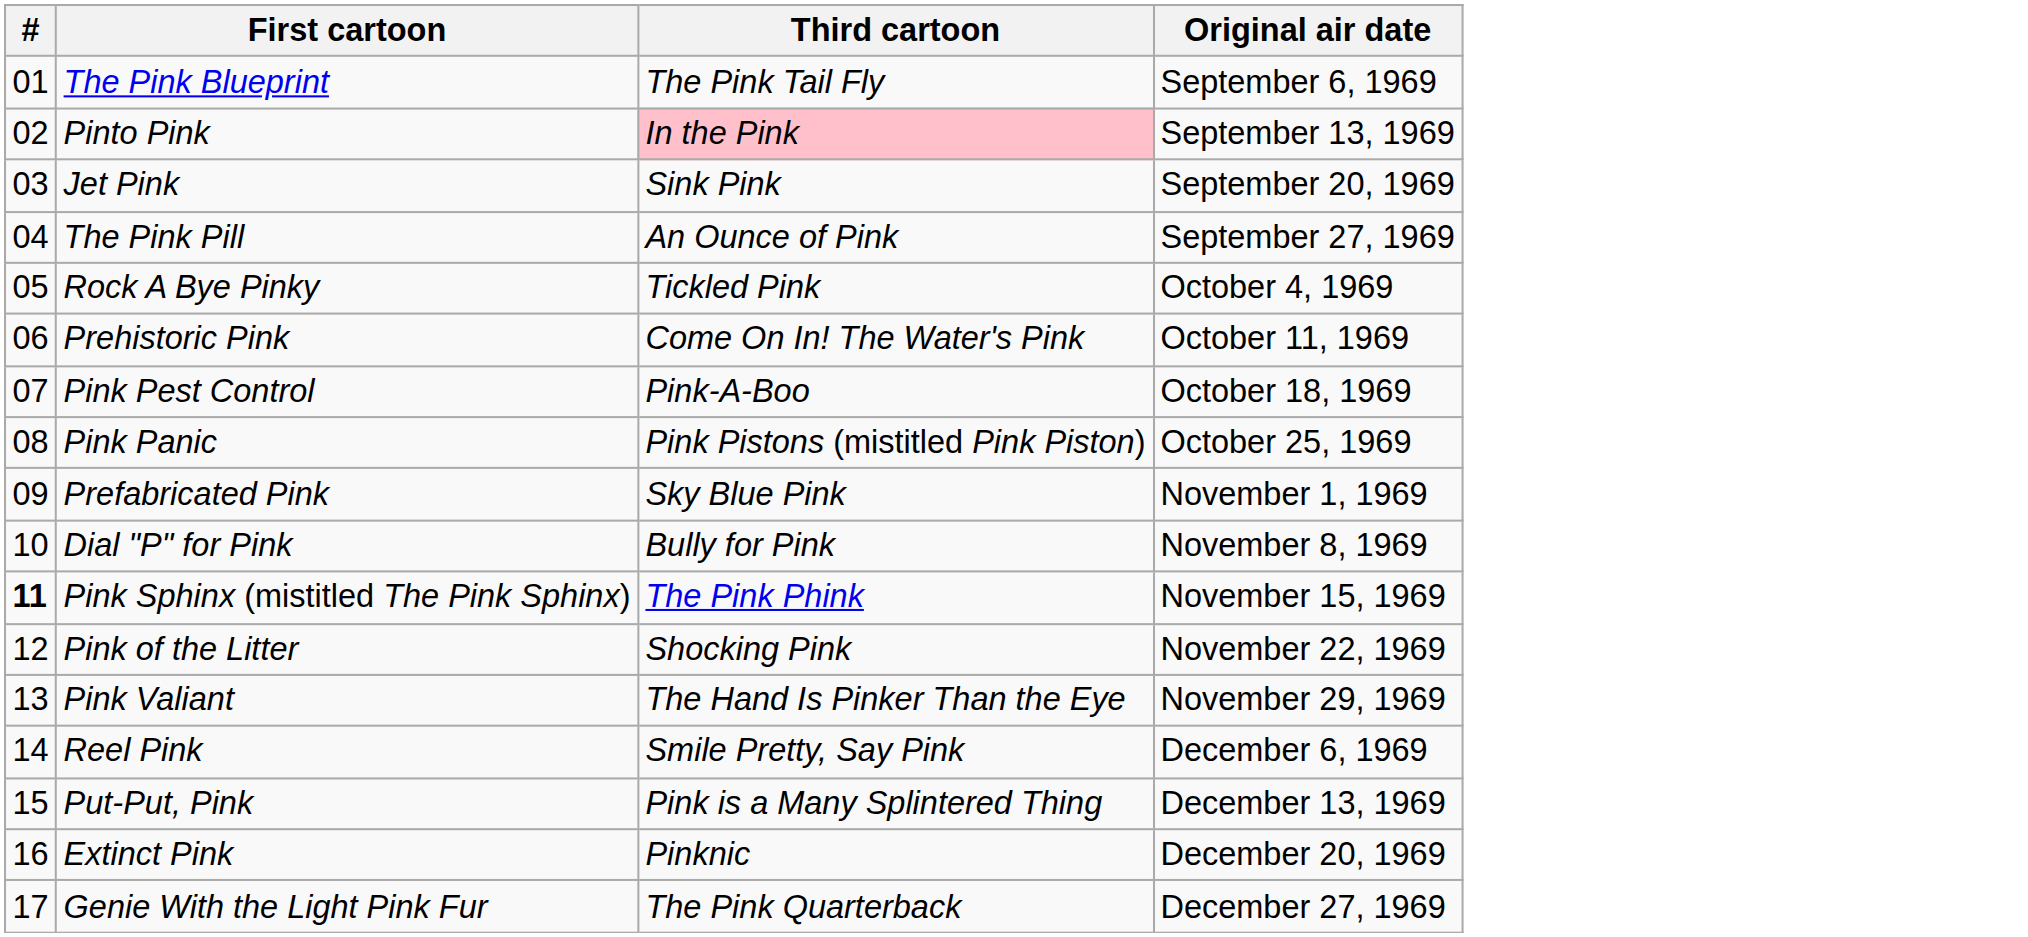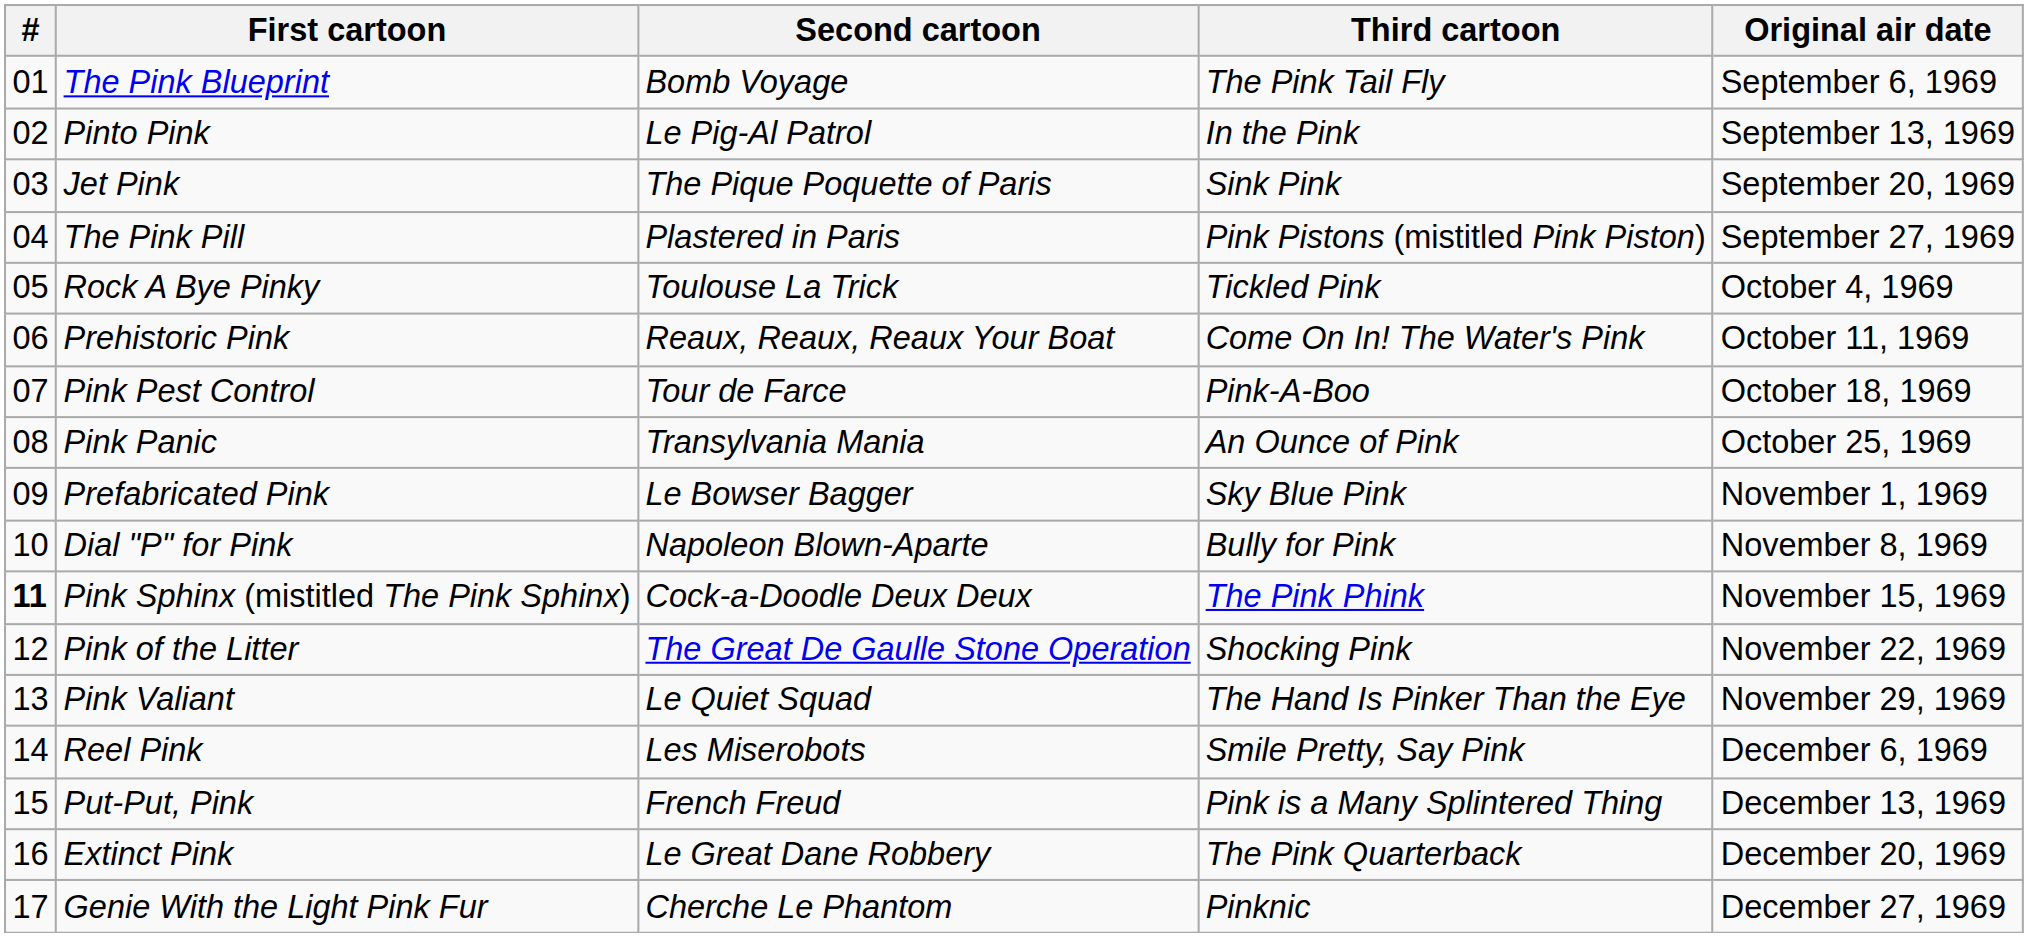+ column: Second cartoon | Bomb Voyage | Le Pig-Al Patrol | The Pique Poquette of Paris | Plastered in Paris | Toulouse La Trick | Reaux, Reaux, Reaux Your Boat | Tour de Farce | Transylvania Mania | Le Bowser Bagger | Napoleon Blown-Aparte | Cock-a-Doodle Deux Deux | The Great De Gaulle Stone Operation | Le Quiet Squad | Les Miserobots | French Freud | Le Great Dane Robbery | Cherche Le Phantom
Pinto Pink | Third cartoon: pink background -> no background
The Pink Pill | Third cartoon: An Ounce of Pink -> Pink Pistons (mistitled Pink Piston)
Pink Panic | Third cartoon: Pink Pistons (mistitled Pink Piston) -> An Ounce of Pink
Extinct Pink | Third cartoon: Pinknic -> The Pink Quarterback
Genie With the Light Pink Fur | Third cartoon: The Pink Quarterback -> Pinknic
